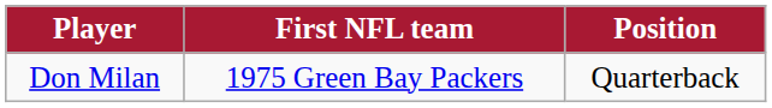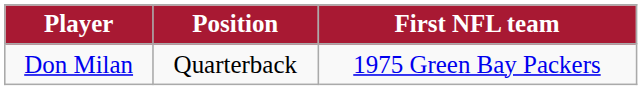columns swapped: Position <-> First NFL team
